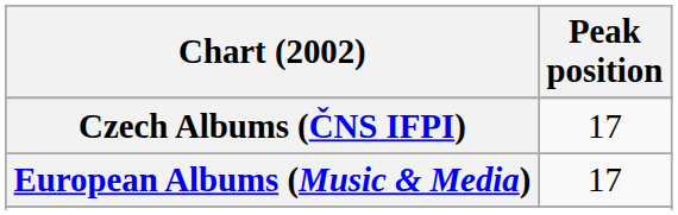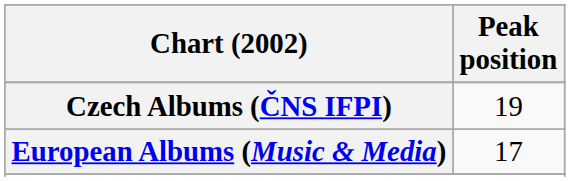Czech Albums (ČNS IFPI) | Peak position: 17 -> 19
